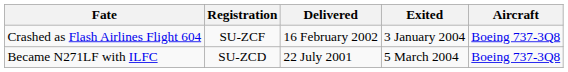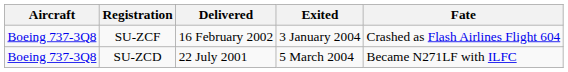columns swapped: Aircraft <-> Fate
